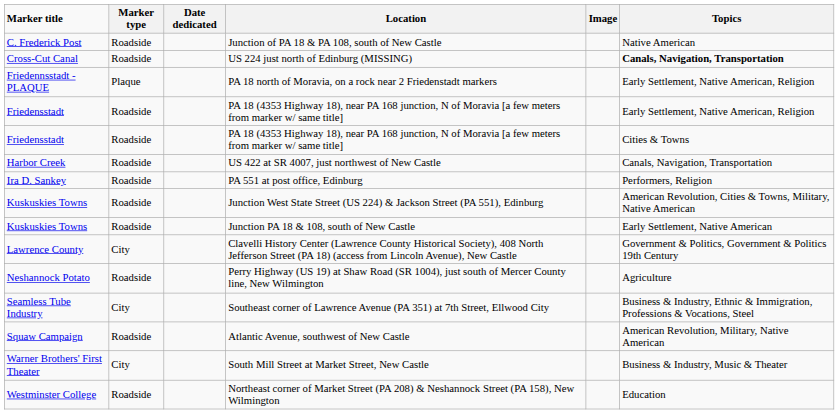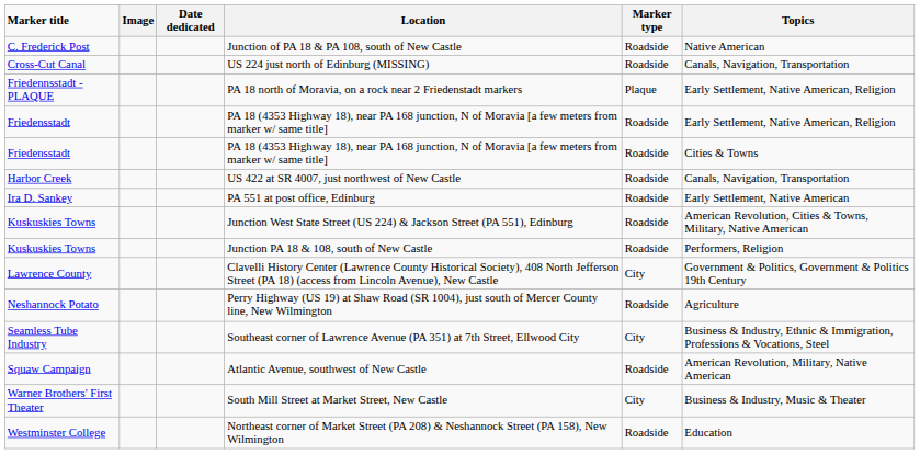columns swapped: Image <-> Marker type
US 224 just north of Edinburg (MISSING) | Topics: bold -> normal
PA 551 at post office, Edinburg | Topics: Performers, Religion -> Early Settlement, Native American
Junction PA 18 & 108, south of New Castle | Topics: Early Settlement, Native American -> Performers, Religion
